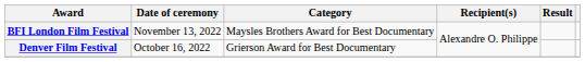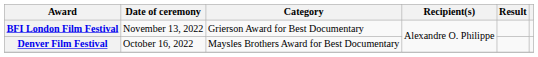BFI London Film Festival | Category: Maysles Brothers Award for Best Documentary -> Grierson Award for Best Documentary
Denver Film Festival | Category: Grierson Award for Best Documentary -> Maysles Brothers Award for Best Documentary
